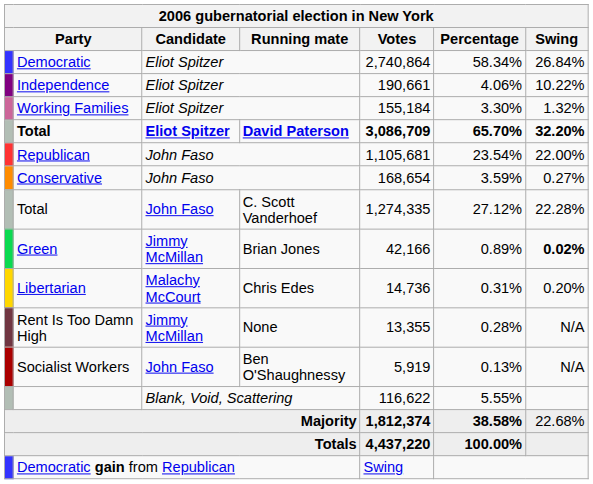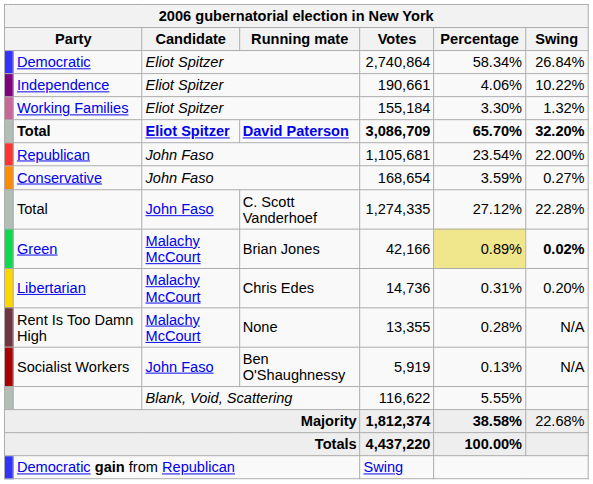Green | Candidate: Jimmy McMillan -> Malachy McCourt
Green | Percentage: no background -> khaki background
Rent Is Too Damn High | Candidate: Jimmy McMillan -> Malachy McCourt
